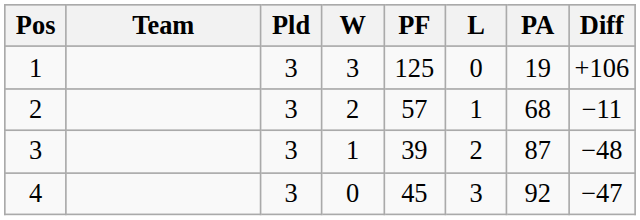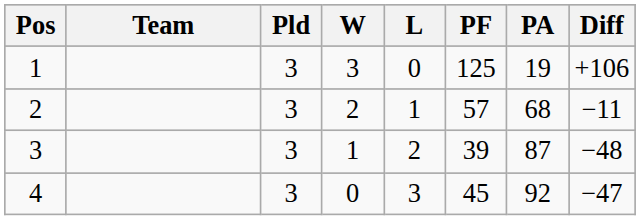columns swapped: L <-> PF
